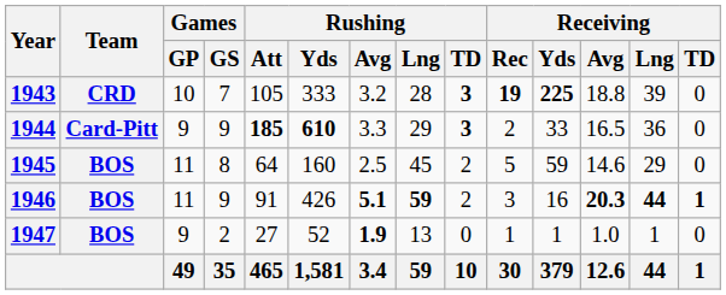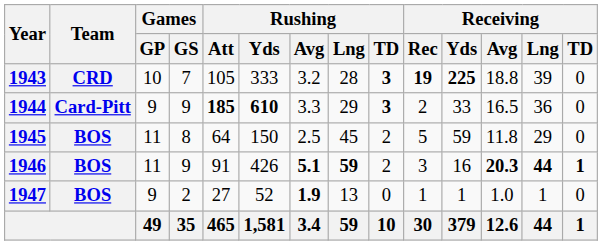1945 | Rushing / Yds: 160 -> 150
1945 | Receiving / Avg: 14.6 -> 11.8
